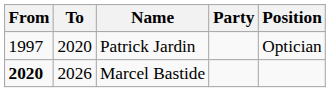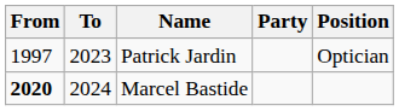Patrick Jardin | To: 2020 -> 2023
Marcel Bastide | To: 2026 -> 2024
